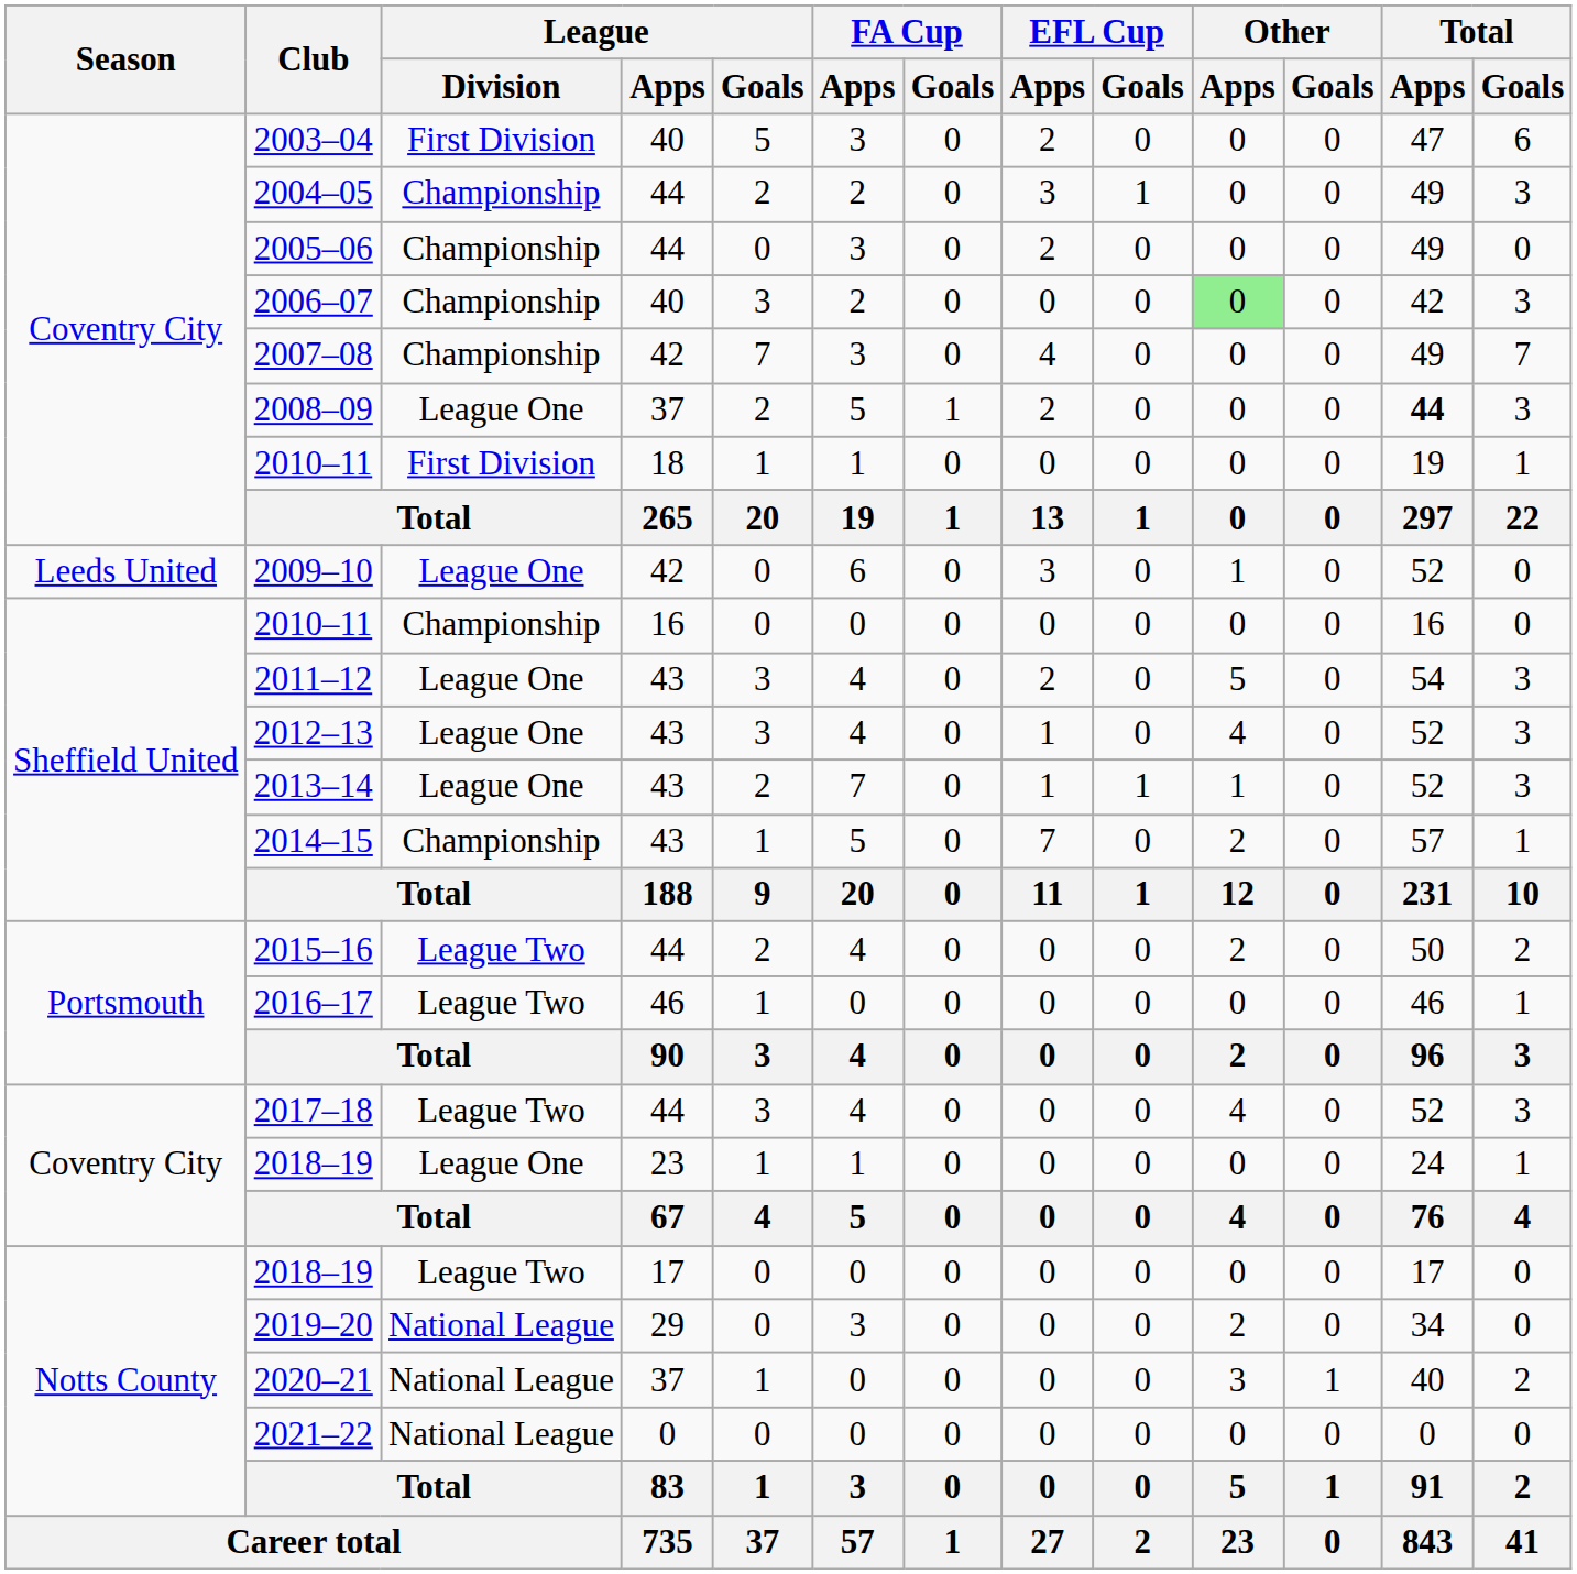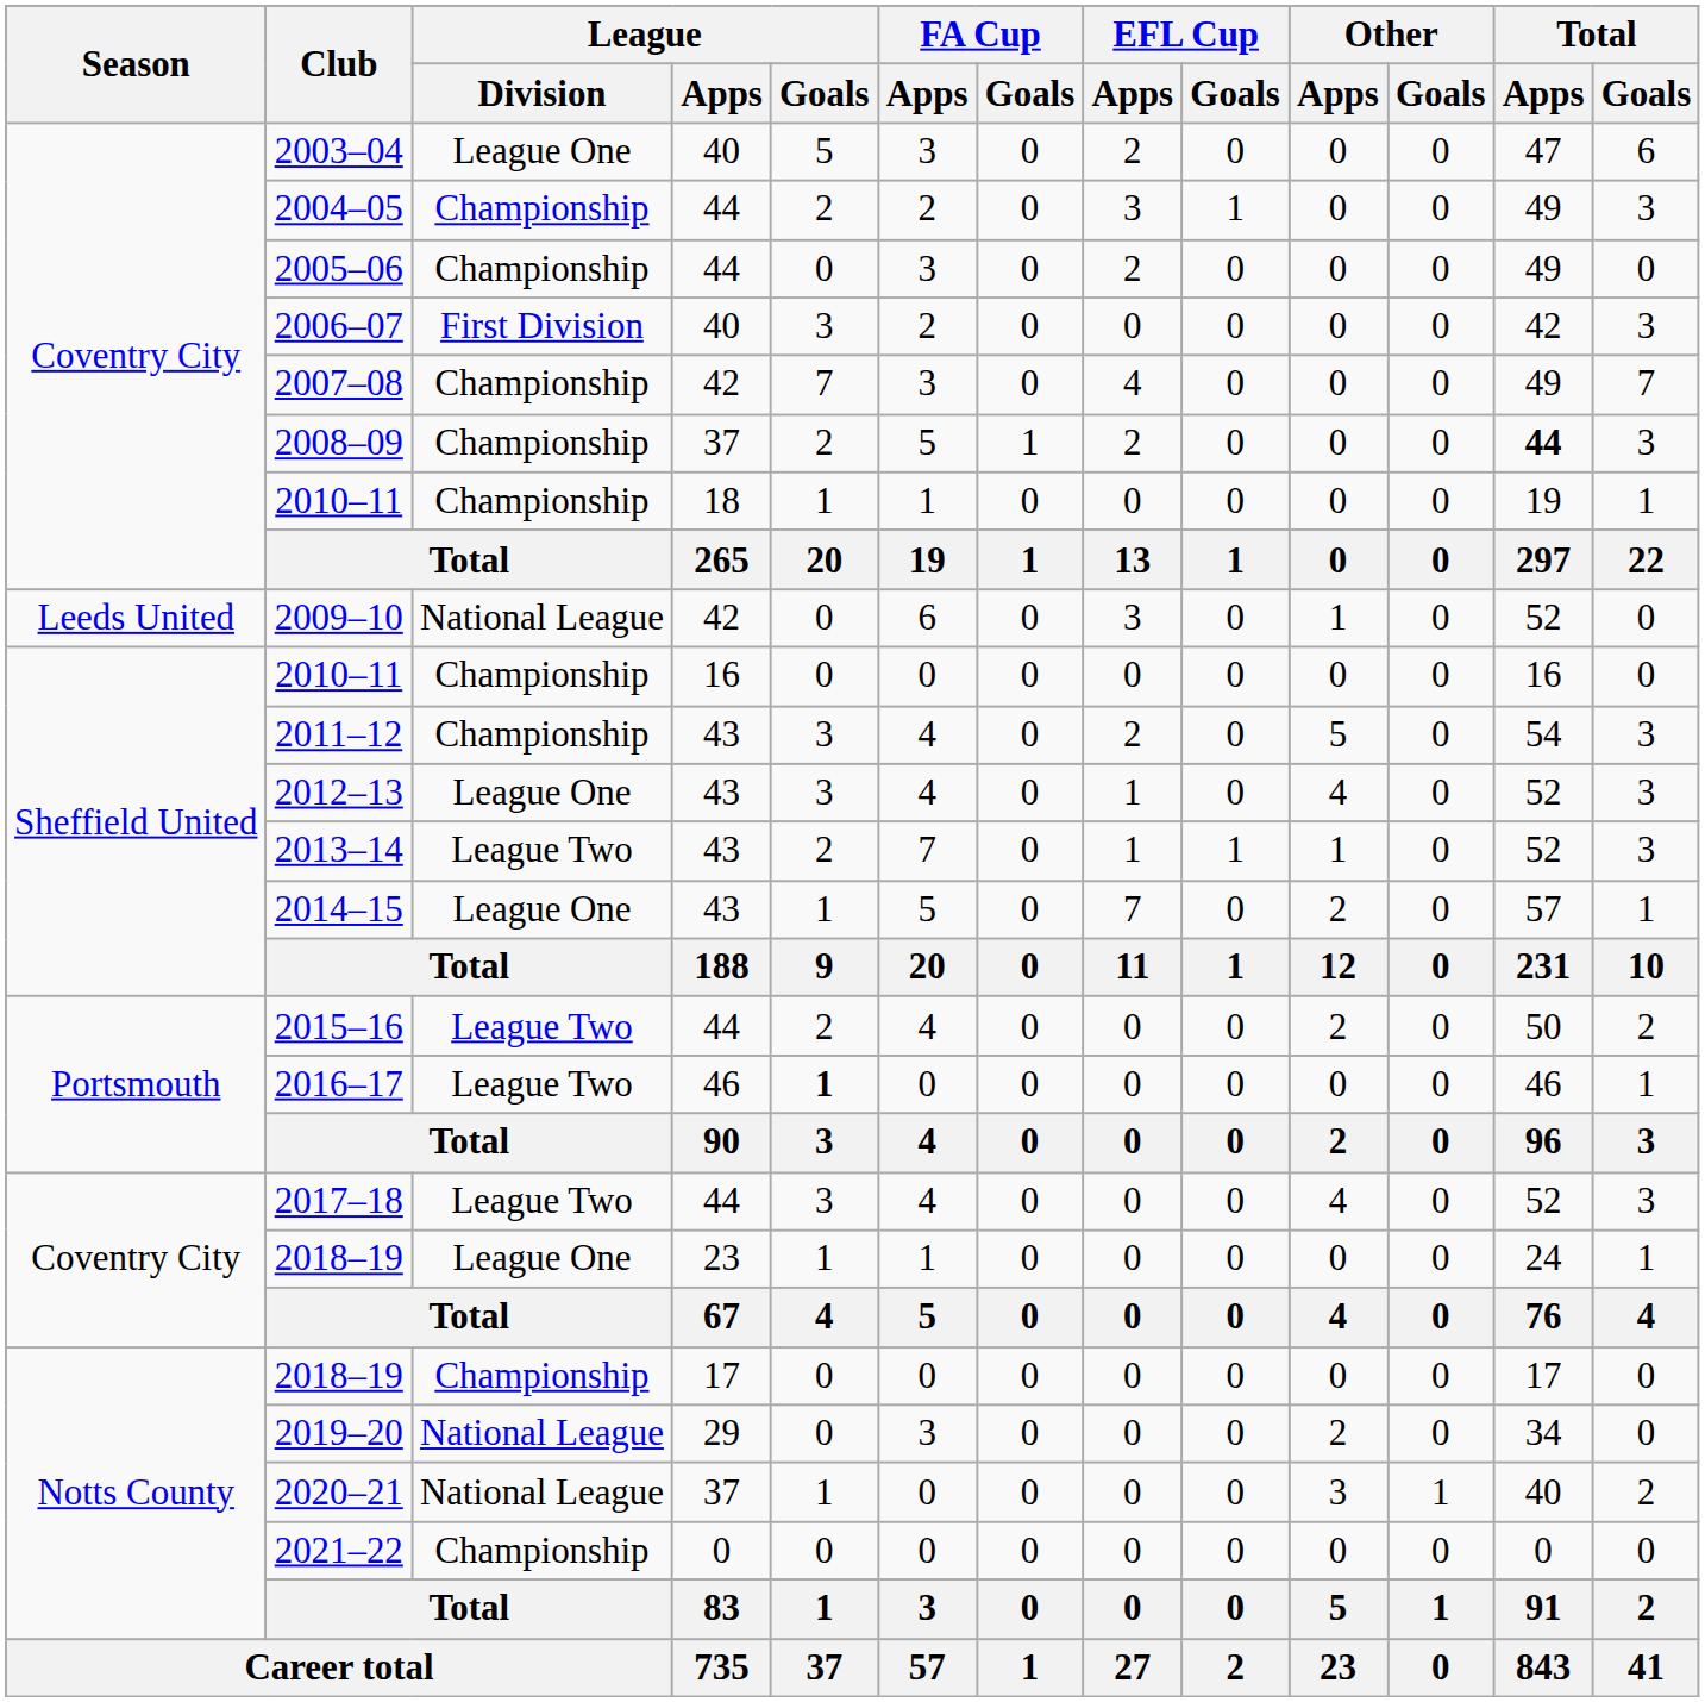2003–04 | League / Division: First Division -> League One
2006–07 | League / Division: Championship -> First Division
2006–07 | Other / Apps: lightgreen background -> no background
2008–09 | League / Division: League One -> Championship
2010–11 / 18 | League / Division: First Division -> Championship
2009–10 | League / Division: League One -> National League
2011–12 | League / Division: League One -> Championship
2013–14 | League / Division: League One -> League Two
2014–15 | League / Division: Championship -> League One
2016–17 | League / Goals: normal -> bold
2018–19 / 17 | League / Division: League Two -> Championship
2021–22 | League / Division: National League -> Championship
